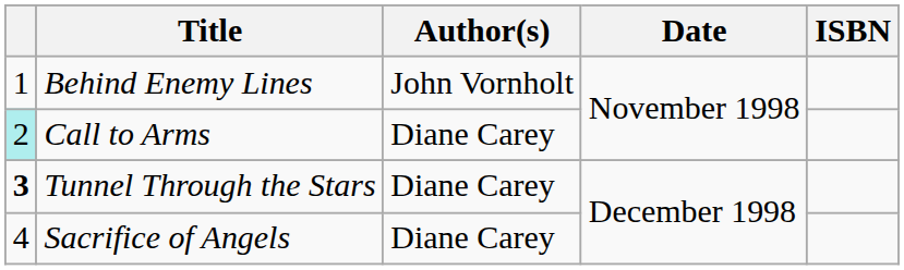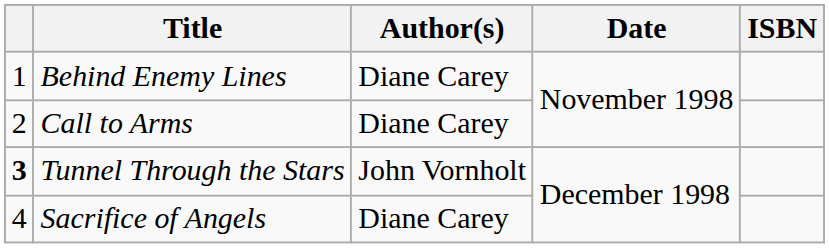Behind Enemy Lines | Author(s): John Vornholt -> Diane Carey
Call to Arms | column 1: paleturquoise background -> no background
Tunnel Through the Stars | Author(s): Diane Carey -> John Vornholt
